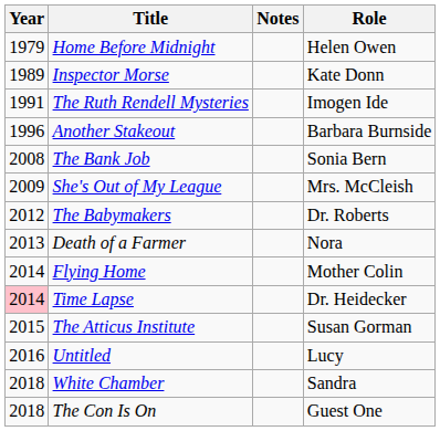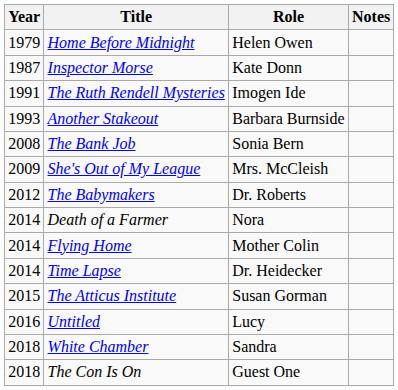columns swapped: Role <-> Notes
Inspector Morse | Year: 1989 -> 1987
Another Stakeout | Year: 1996 -> 1993
Death of a Farmer | Year: 2013 -> 2014
Time Lapse | Year: pink background -> no background
